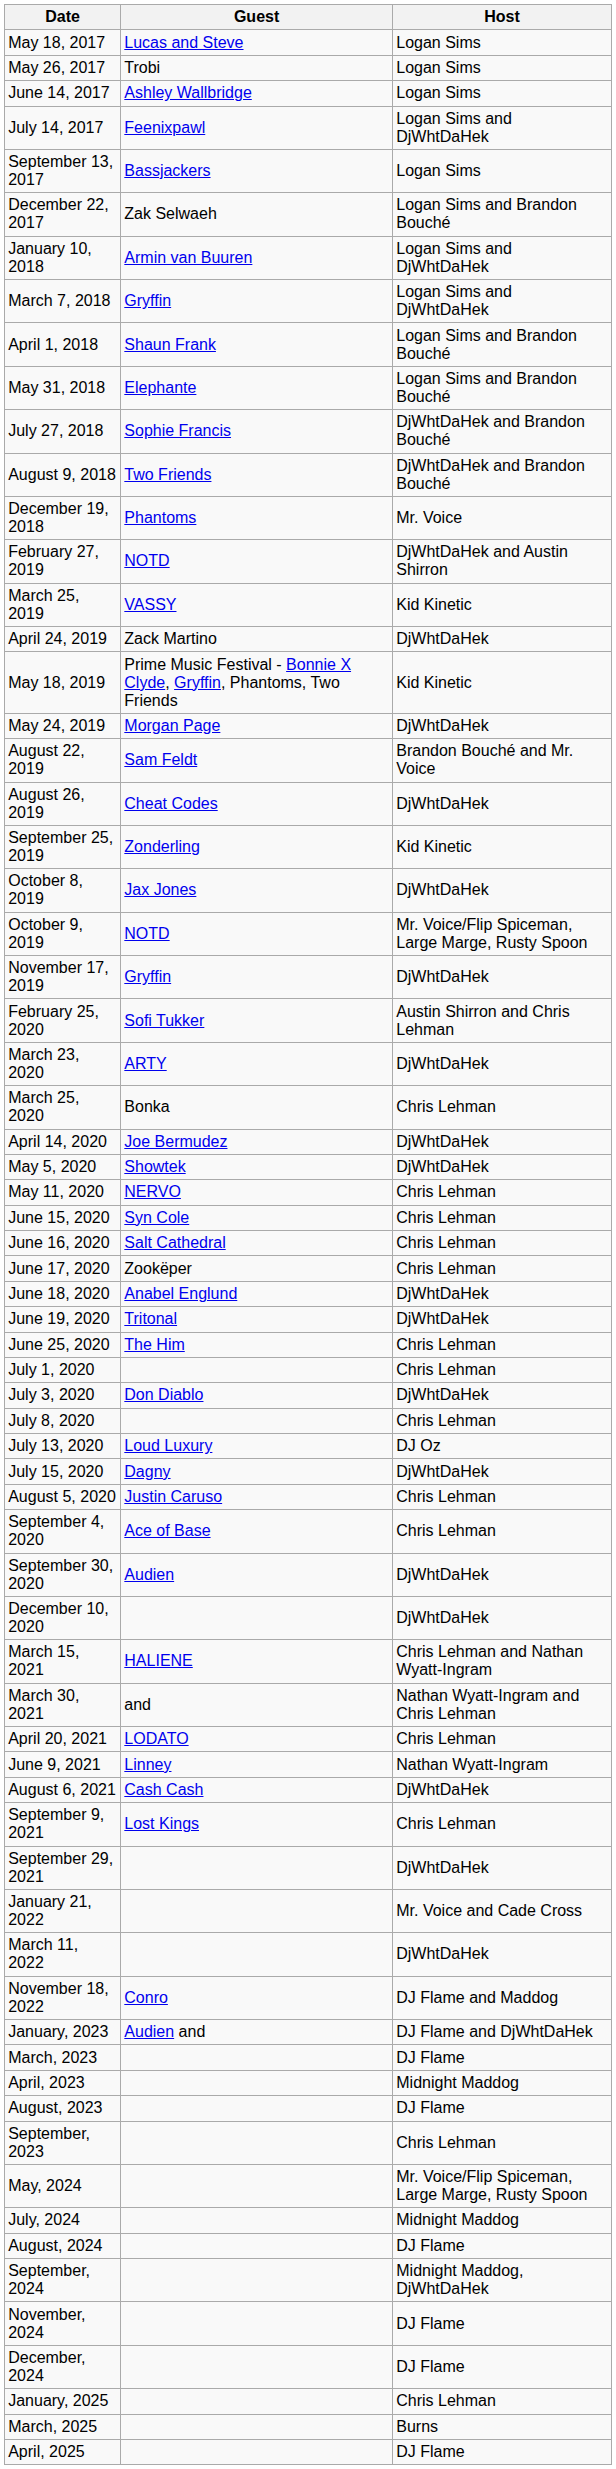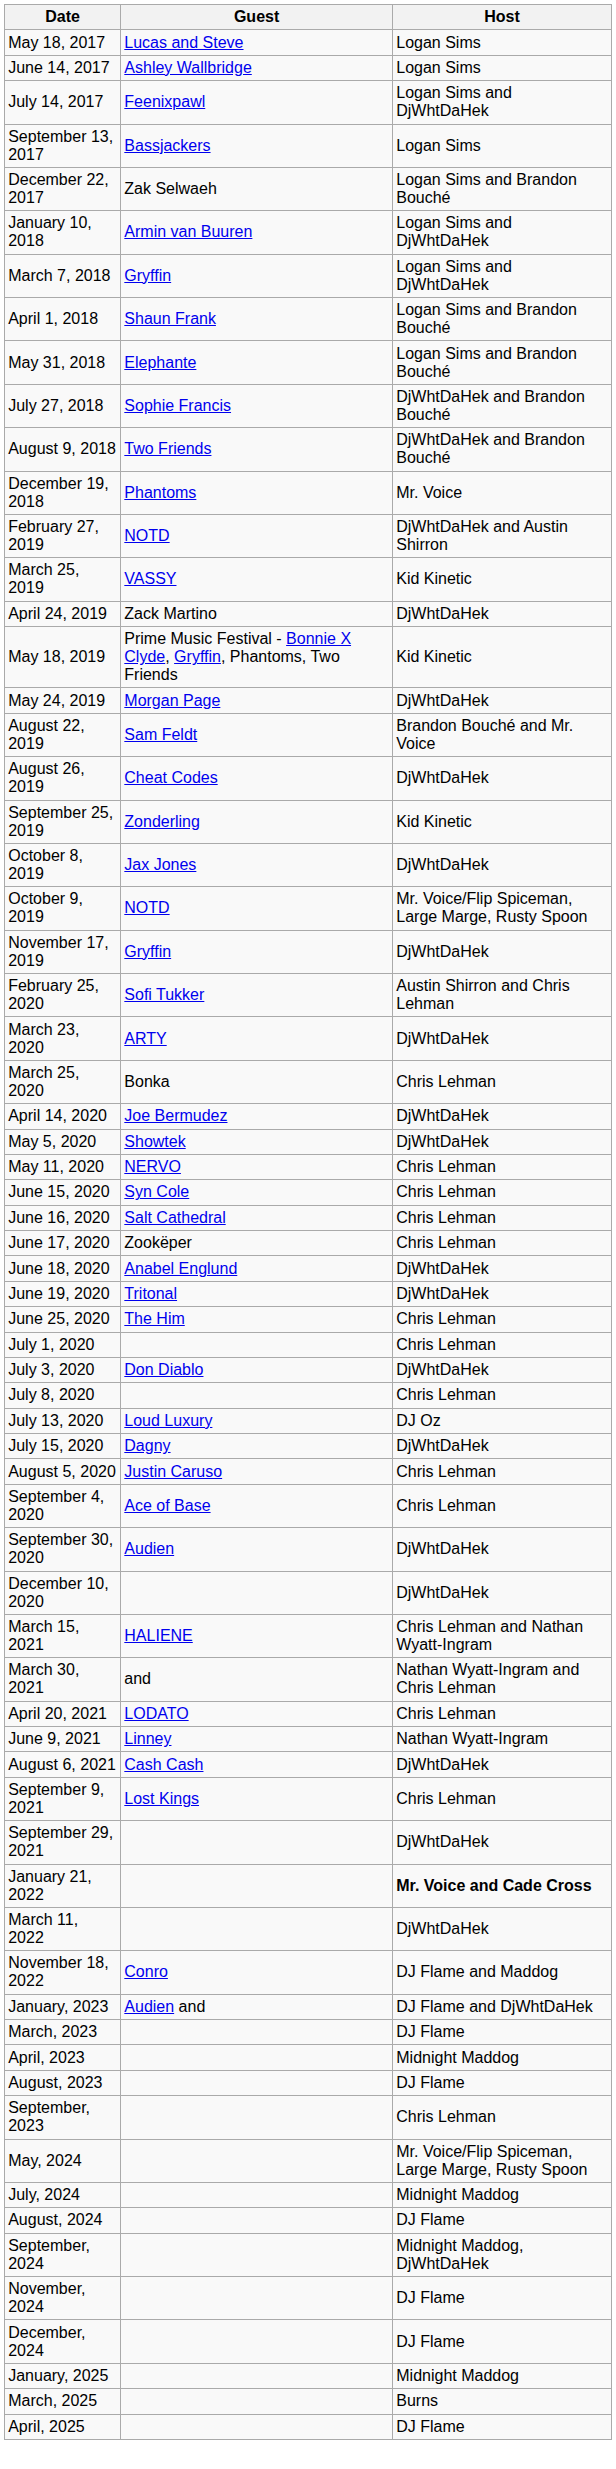- row: May 26, 2017 | Trobi | Logan Sims
January 21, 2022 | Host: normal -> bold
January, 2025 | Host: Chris Lehman -> Midnight Maddog
